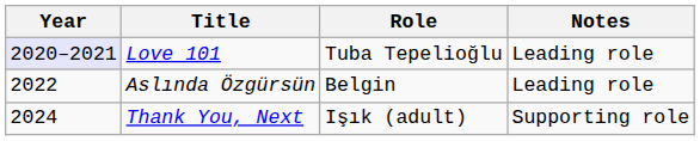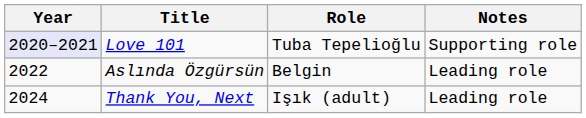Love 101 | Notes: Leading role -> Supporting role
Thank You, Next | Notes: Supporting role -> Leading role
